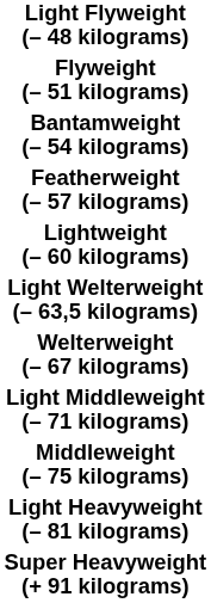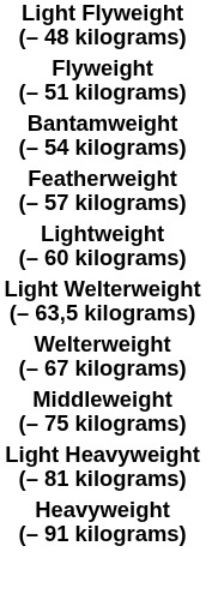- row: Light Middleweight (– 71 kilograms)
+ row: Heavyweight (– 91 kilograms)
- row: Super Heavyweight (+ 91 kilograms)
